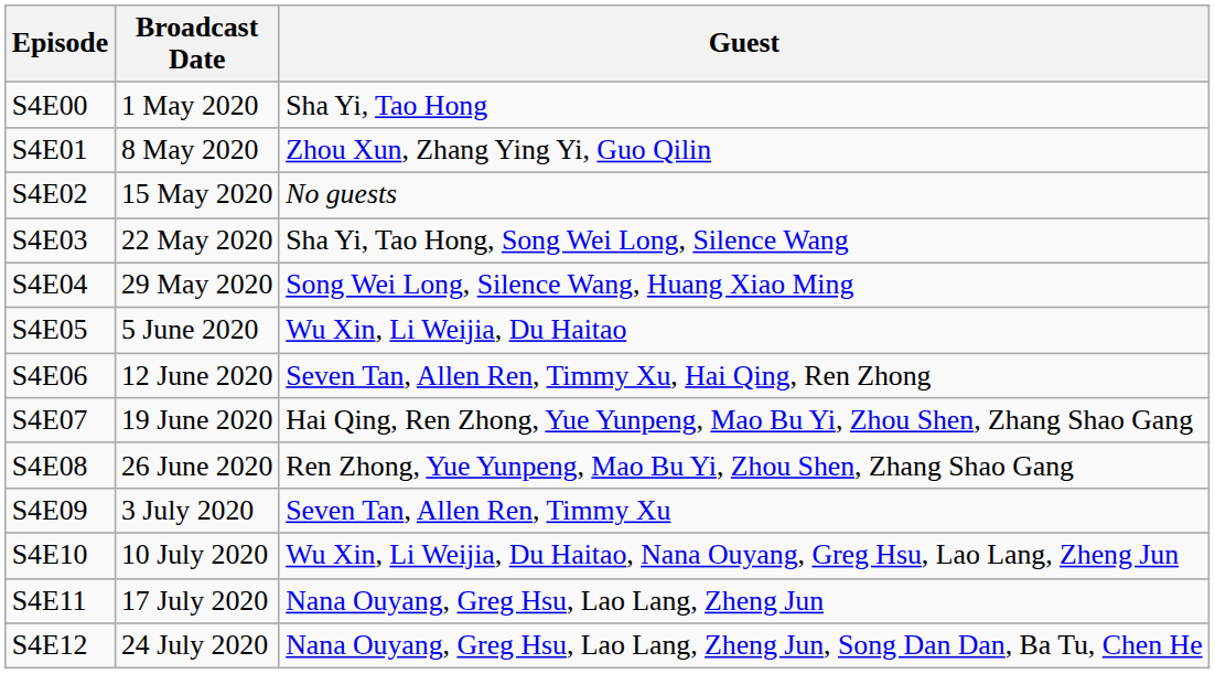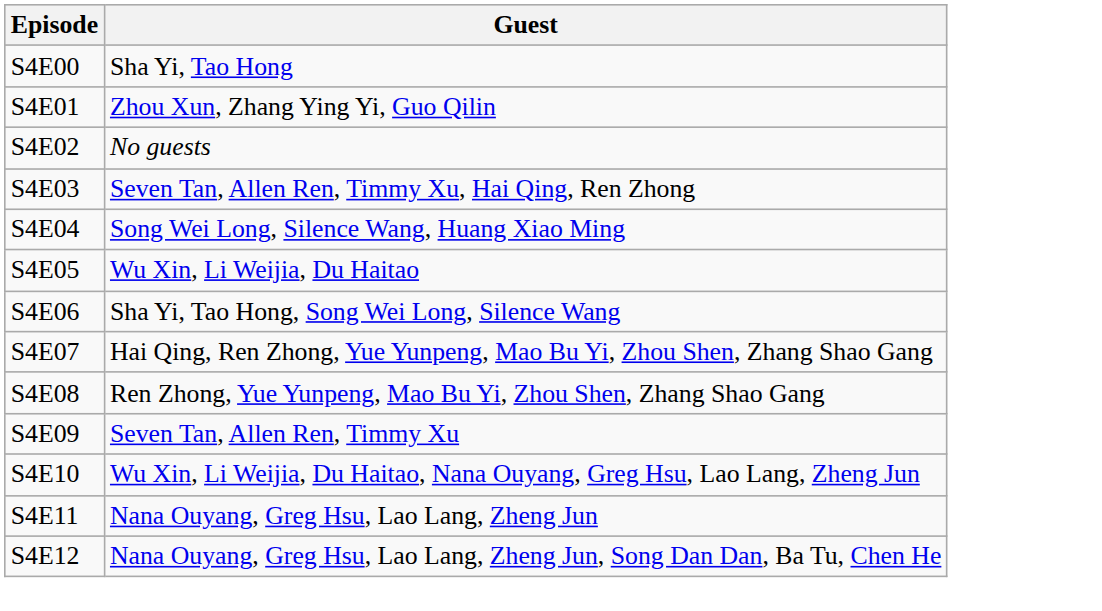- column: Broadcast Date | 1 May 2020 | 8 May 2020 | 15 May 2020 | 22 May 2020 | 29 May 2020 | 5 June 2020 | 12 June 2020 | 19 June 2020 | 26 June 2020 | 3 July 2020 | 10 July 2020 | 17 July 2020 | 24 July 2020
S4E03 | Guest: Sha Yi, Tao Hong, Song Wei Long, Silence Wang -> Seven Tan, Allen Ren, Timmy Xu, Hai Qing, Ren Zhong
S4E06 | Guest: Seven Tan, Allen Ren, Timmy Xu, Hai Qing, Ren Zhong -> Sha Yi, Tao Hong, Song Wei Long, Silence Wang
